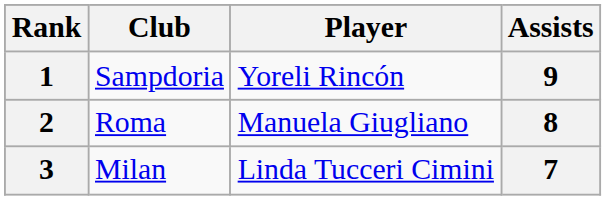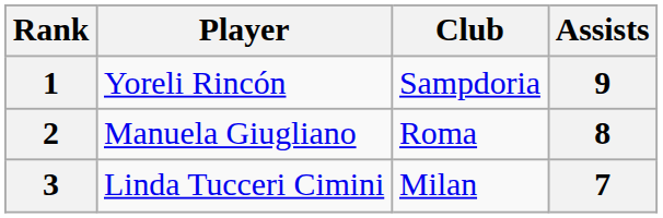columns swapped: Player <-> Club
